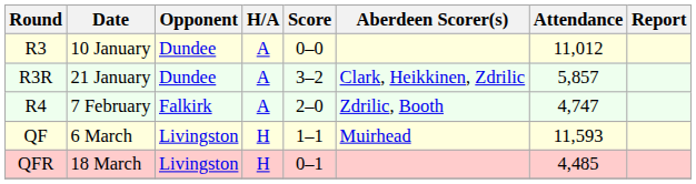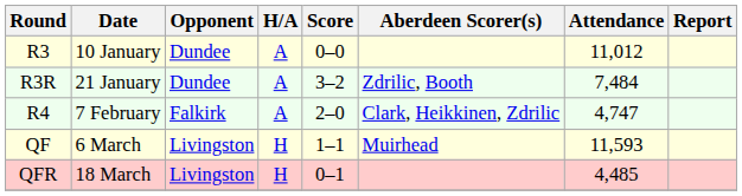R3R | Aberdeen Scorer(s): Clark, Heikkinen, Zdrilic -> Zdrilic, Booth
R3R | Attendance: 5,857 -> 7,484
R4 | Aberdeen Scorer(s): Zdrilic, Booth -> Clark, Heikkinen, Zdrilic
